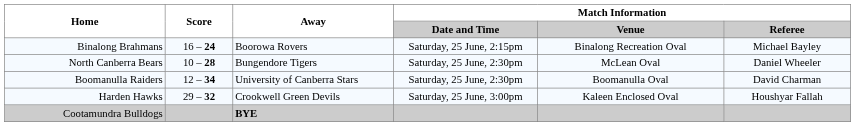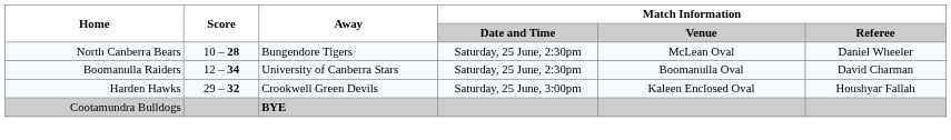- row: Binalong Brahmans | 16 – 24 | Boorowa Rovers | Saturday, 25 June, 2:15pm | Binalong Recreation Oval | Michael Bayley
